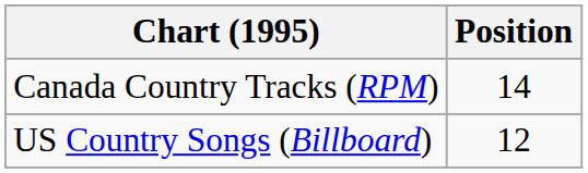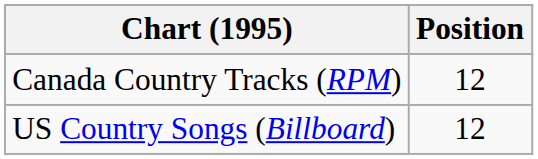Canada Country Tracks (RPM) | Position: 14 -> 12
